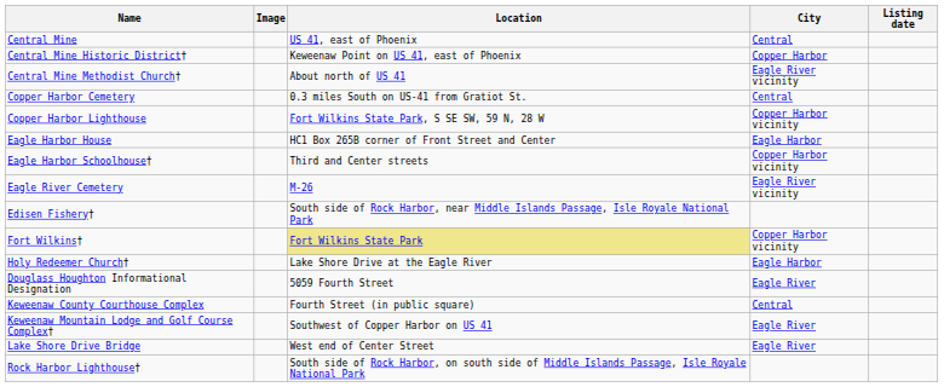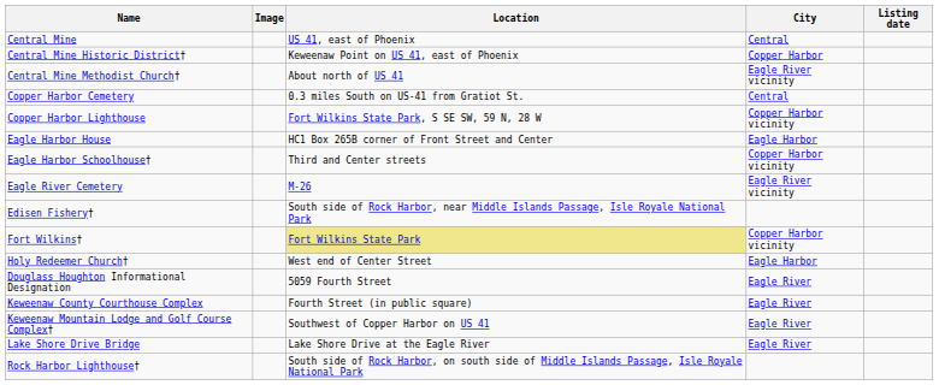Holy Redeemer Church† | Location: Lake Shore Drive at the Eagle River -> West end of Center Street
Keweenaw County Courthouse Complex | City: Central -> Eagle River
Lake Shore Drive Bridge | Location: West end of Center Street -> Lake Shore Drive at the Eagle River
